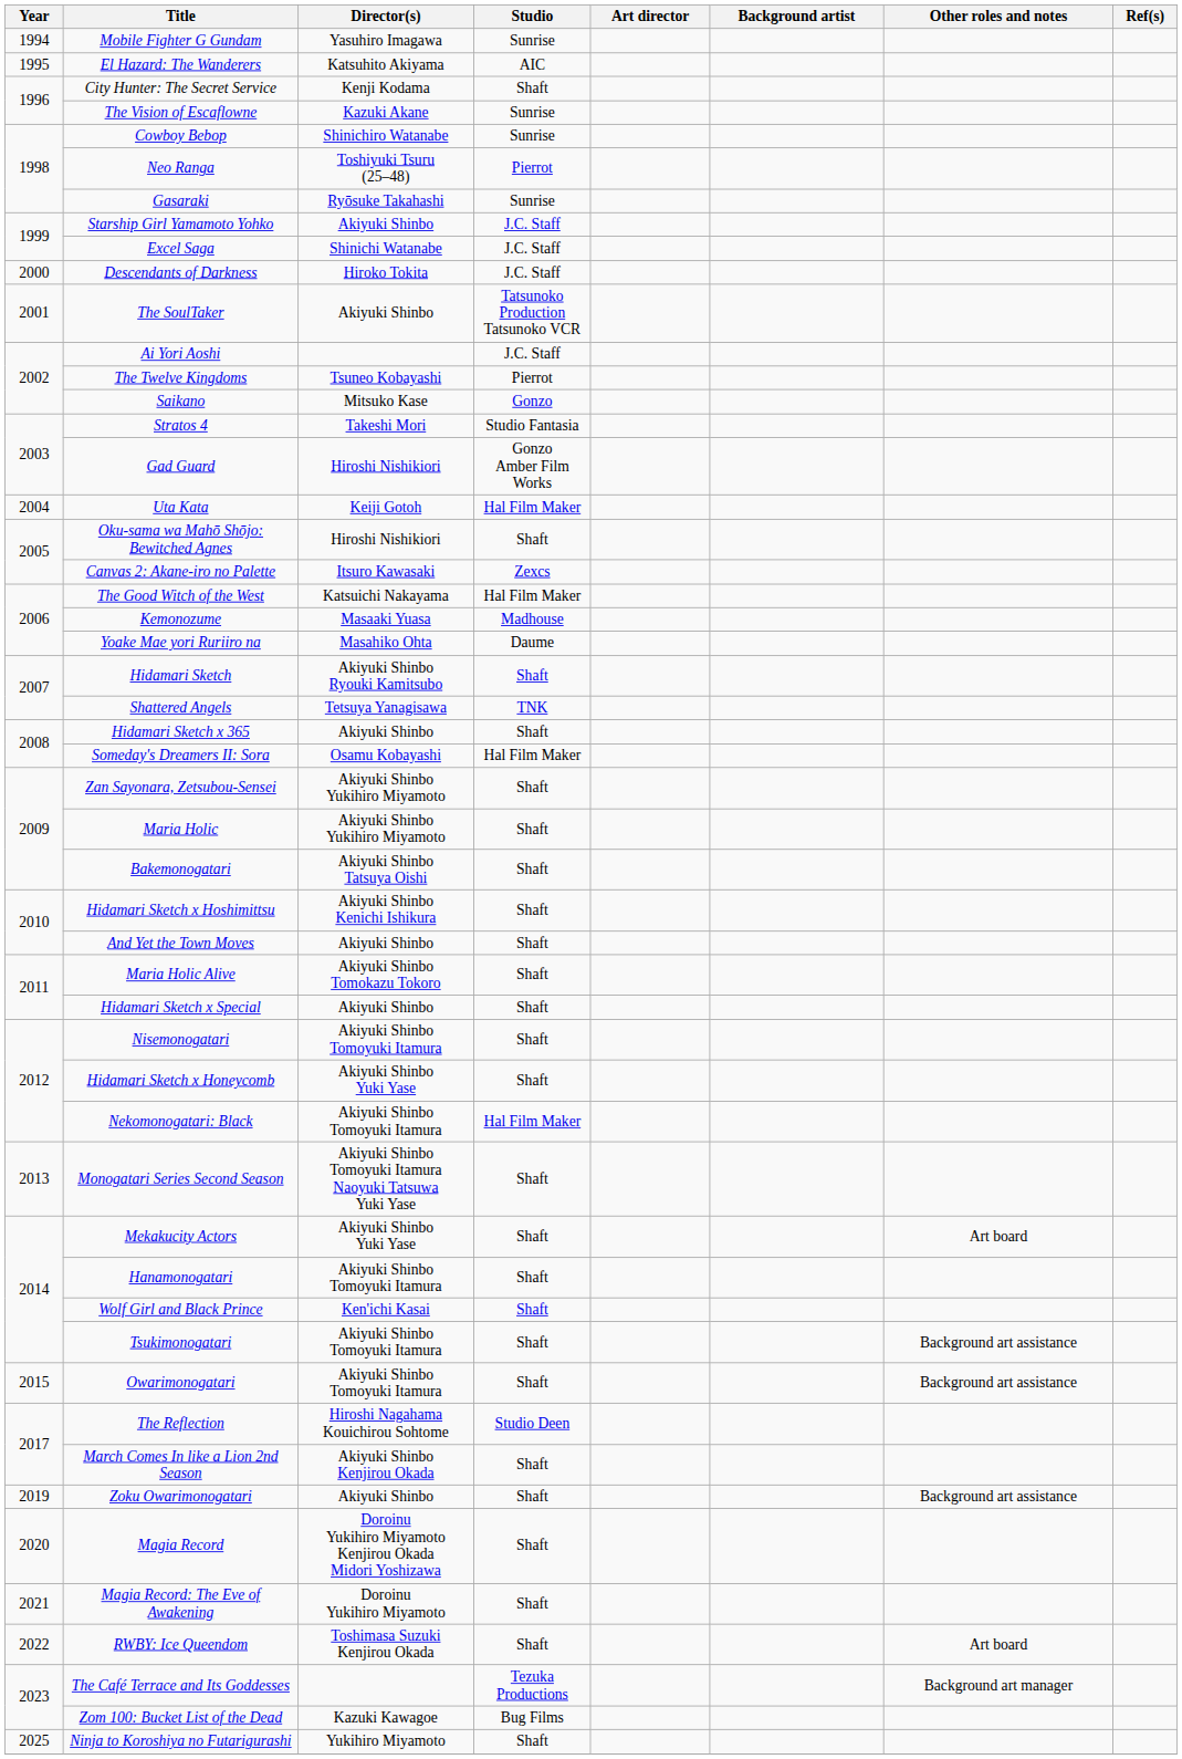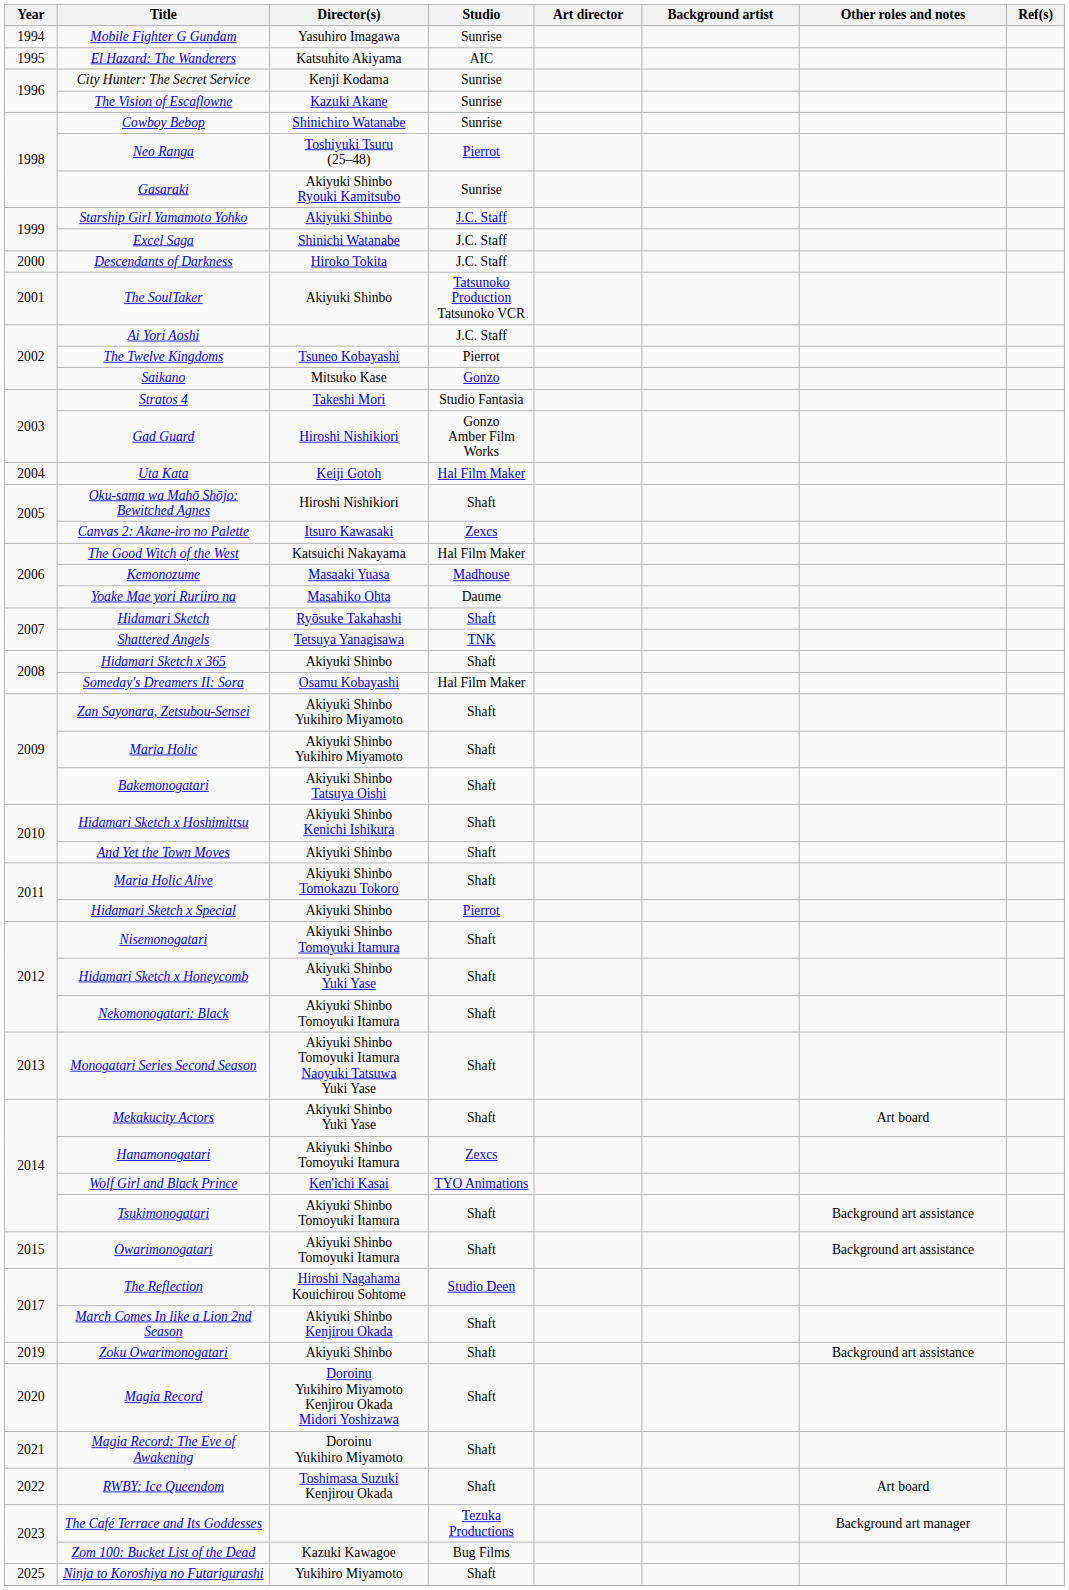City Hunter: The Secret Service | Studio: Shaft -> Sunrise
Gasaraki | Director(s): Ryōsuke Takahashi -> Akiyuki Shinbo Ryouki Kamitsubo
Hidamari Sketch | Director(s): Akiyuki Shinbo Ryouki Kamitsubo -> Ryōsuke Takahashi
Hidamari Sketch x Special | Studio: Shaft -> Pierrot
Nekomonogatari: Black | Studio: Hal Film Maker -> Shaft
Hanamonogatari | Studio: Shaft -> Zexcs
Wolf Girl and Black Prince | Studio: Shaft -> TYO Animations
